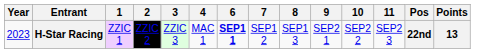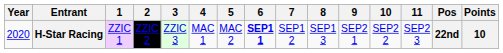+ column: 5 | MAC 2
H-Star Racing | Year: 2023 -> 2020
H-Star Racing | Points: 13 -> 10
